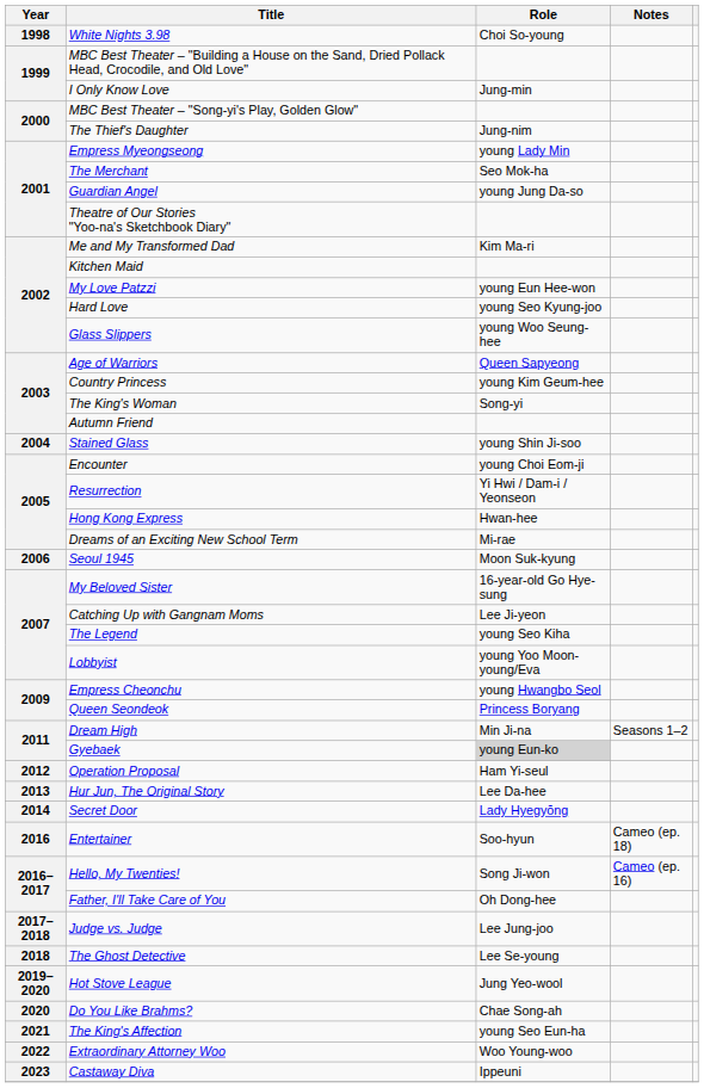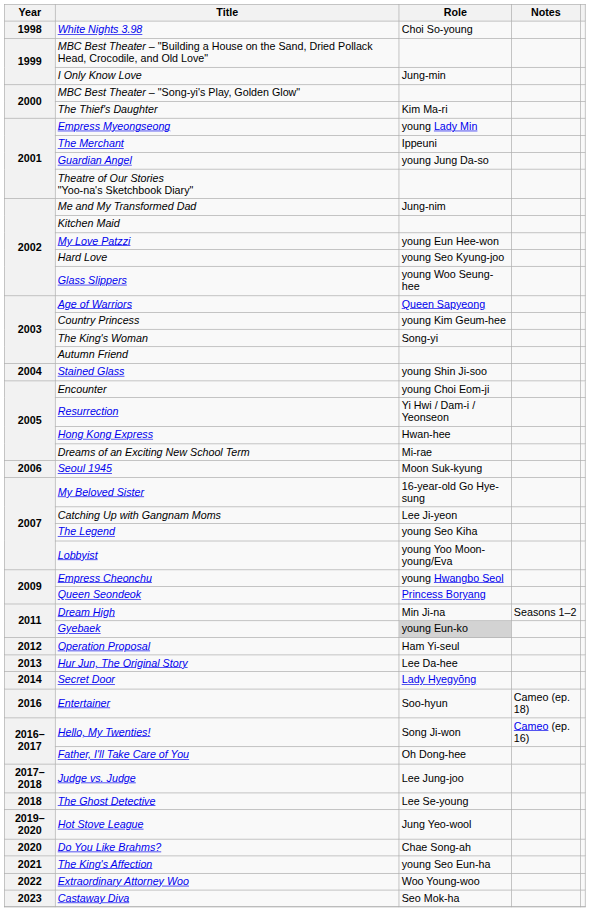The Thief's Daughter | Role: Jung-nim -> Kim Ma-ri
The Merchant | Role: Seo Mok-ha -> Ippeuni
Me and My Transformed Dad | Role: Kim Ma-ri -> Jung-nim
Castaway Diva | Role: Ippeuni -> Seo Mok-ha
